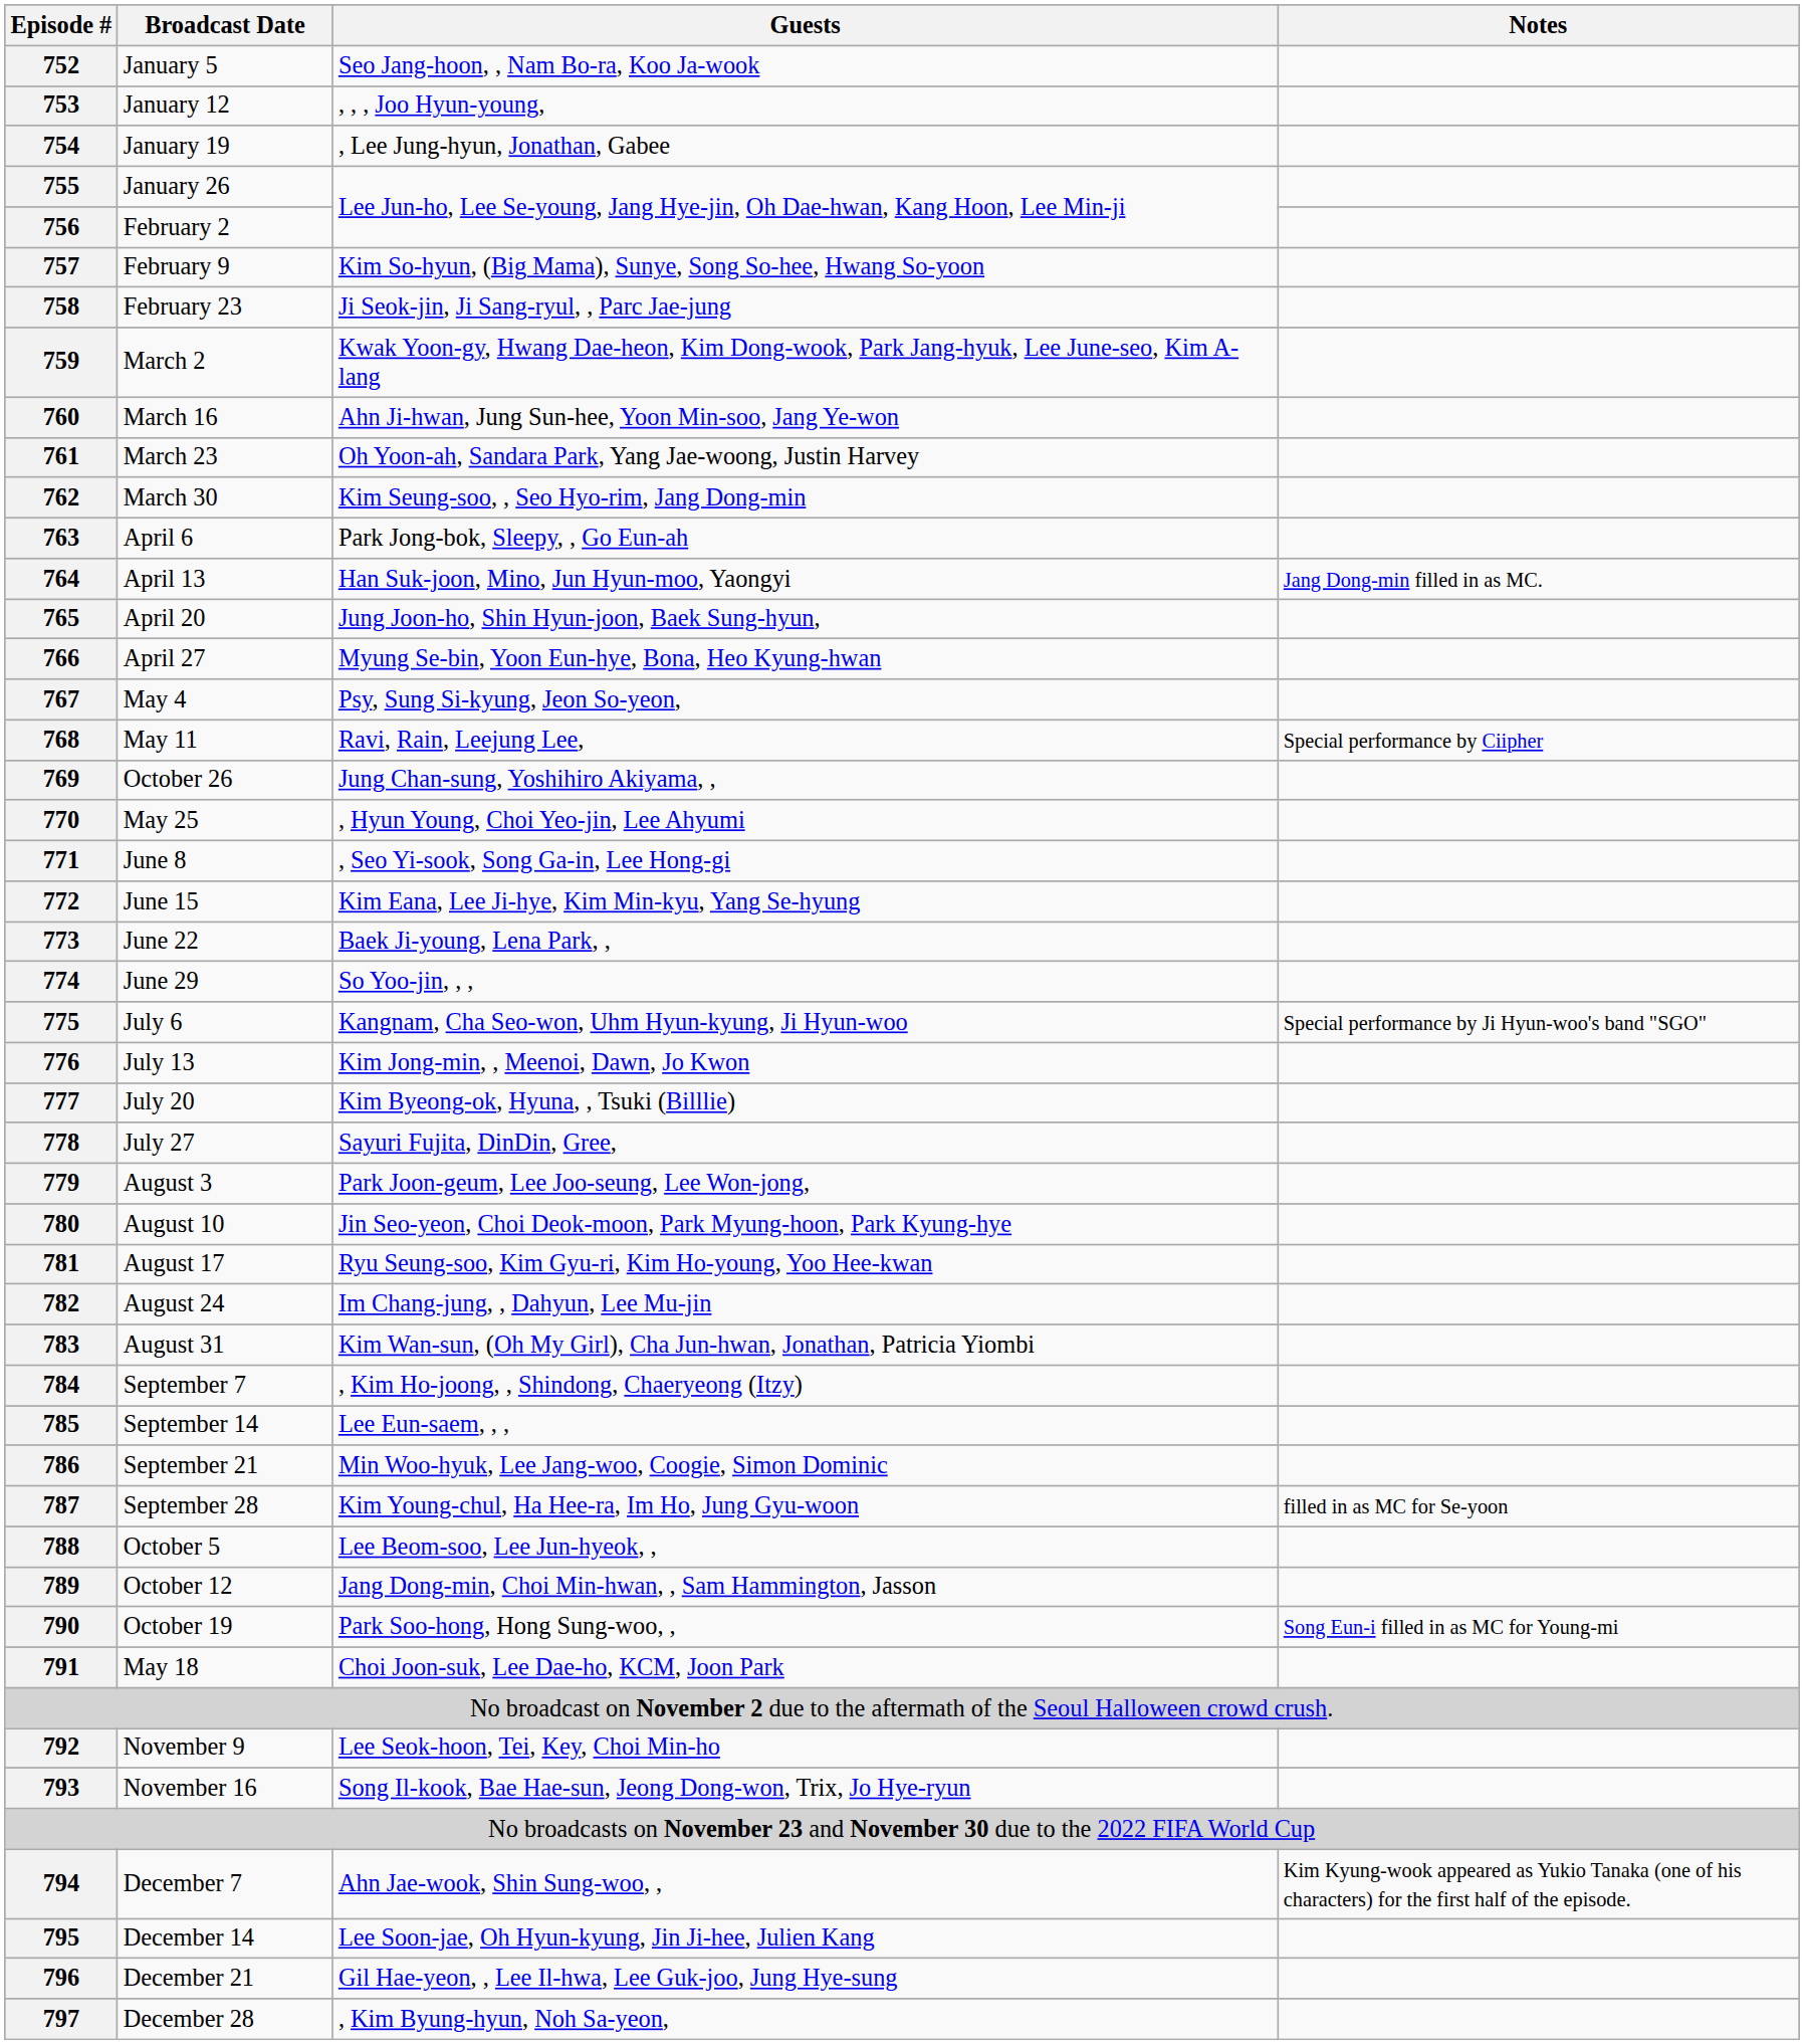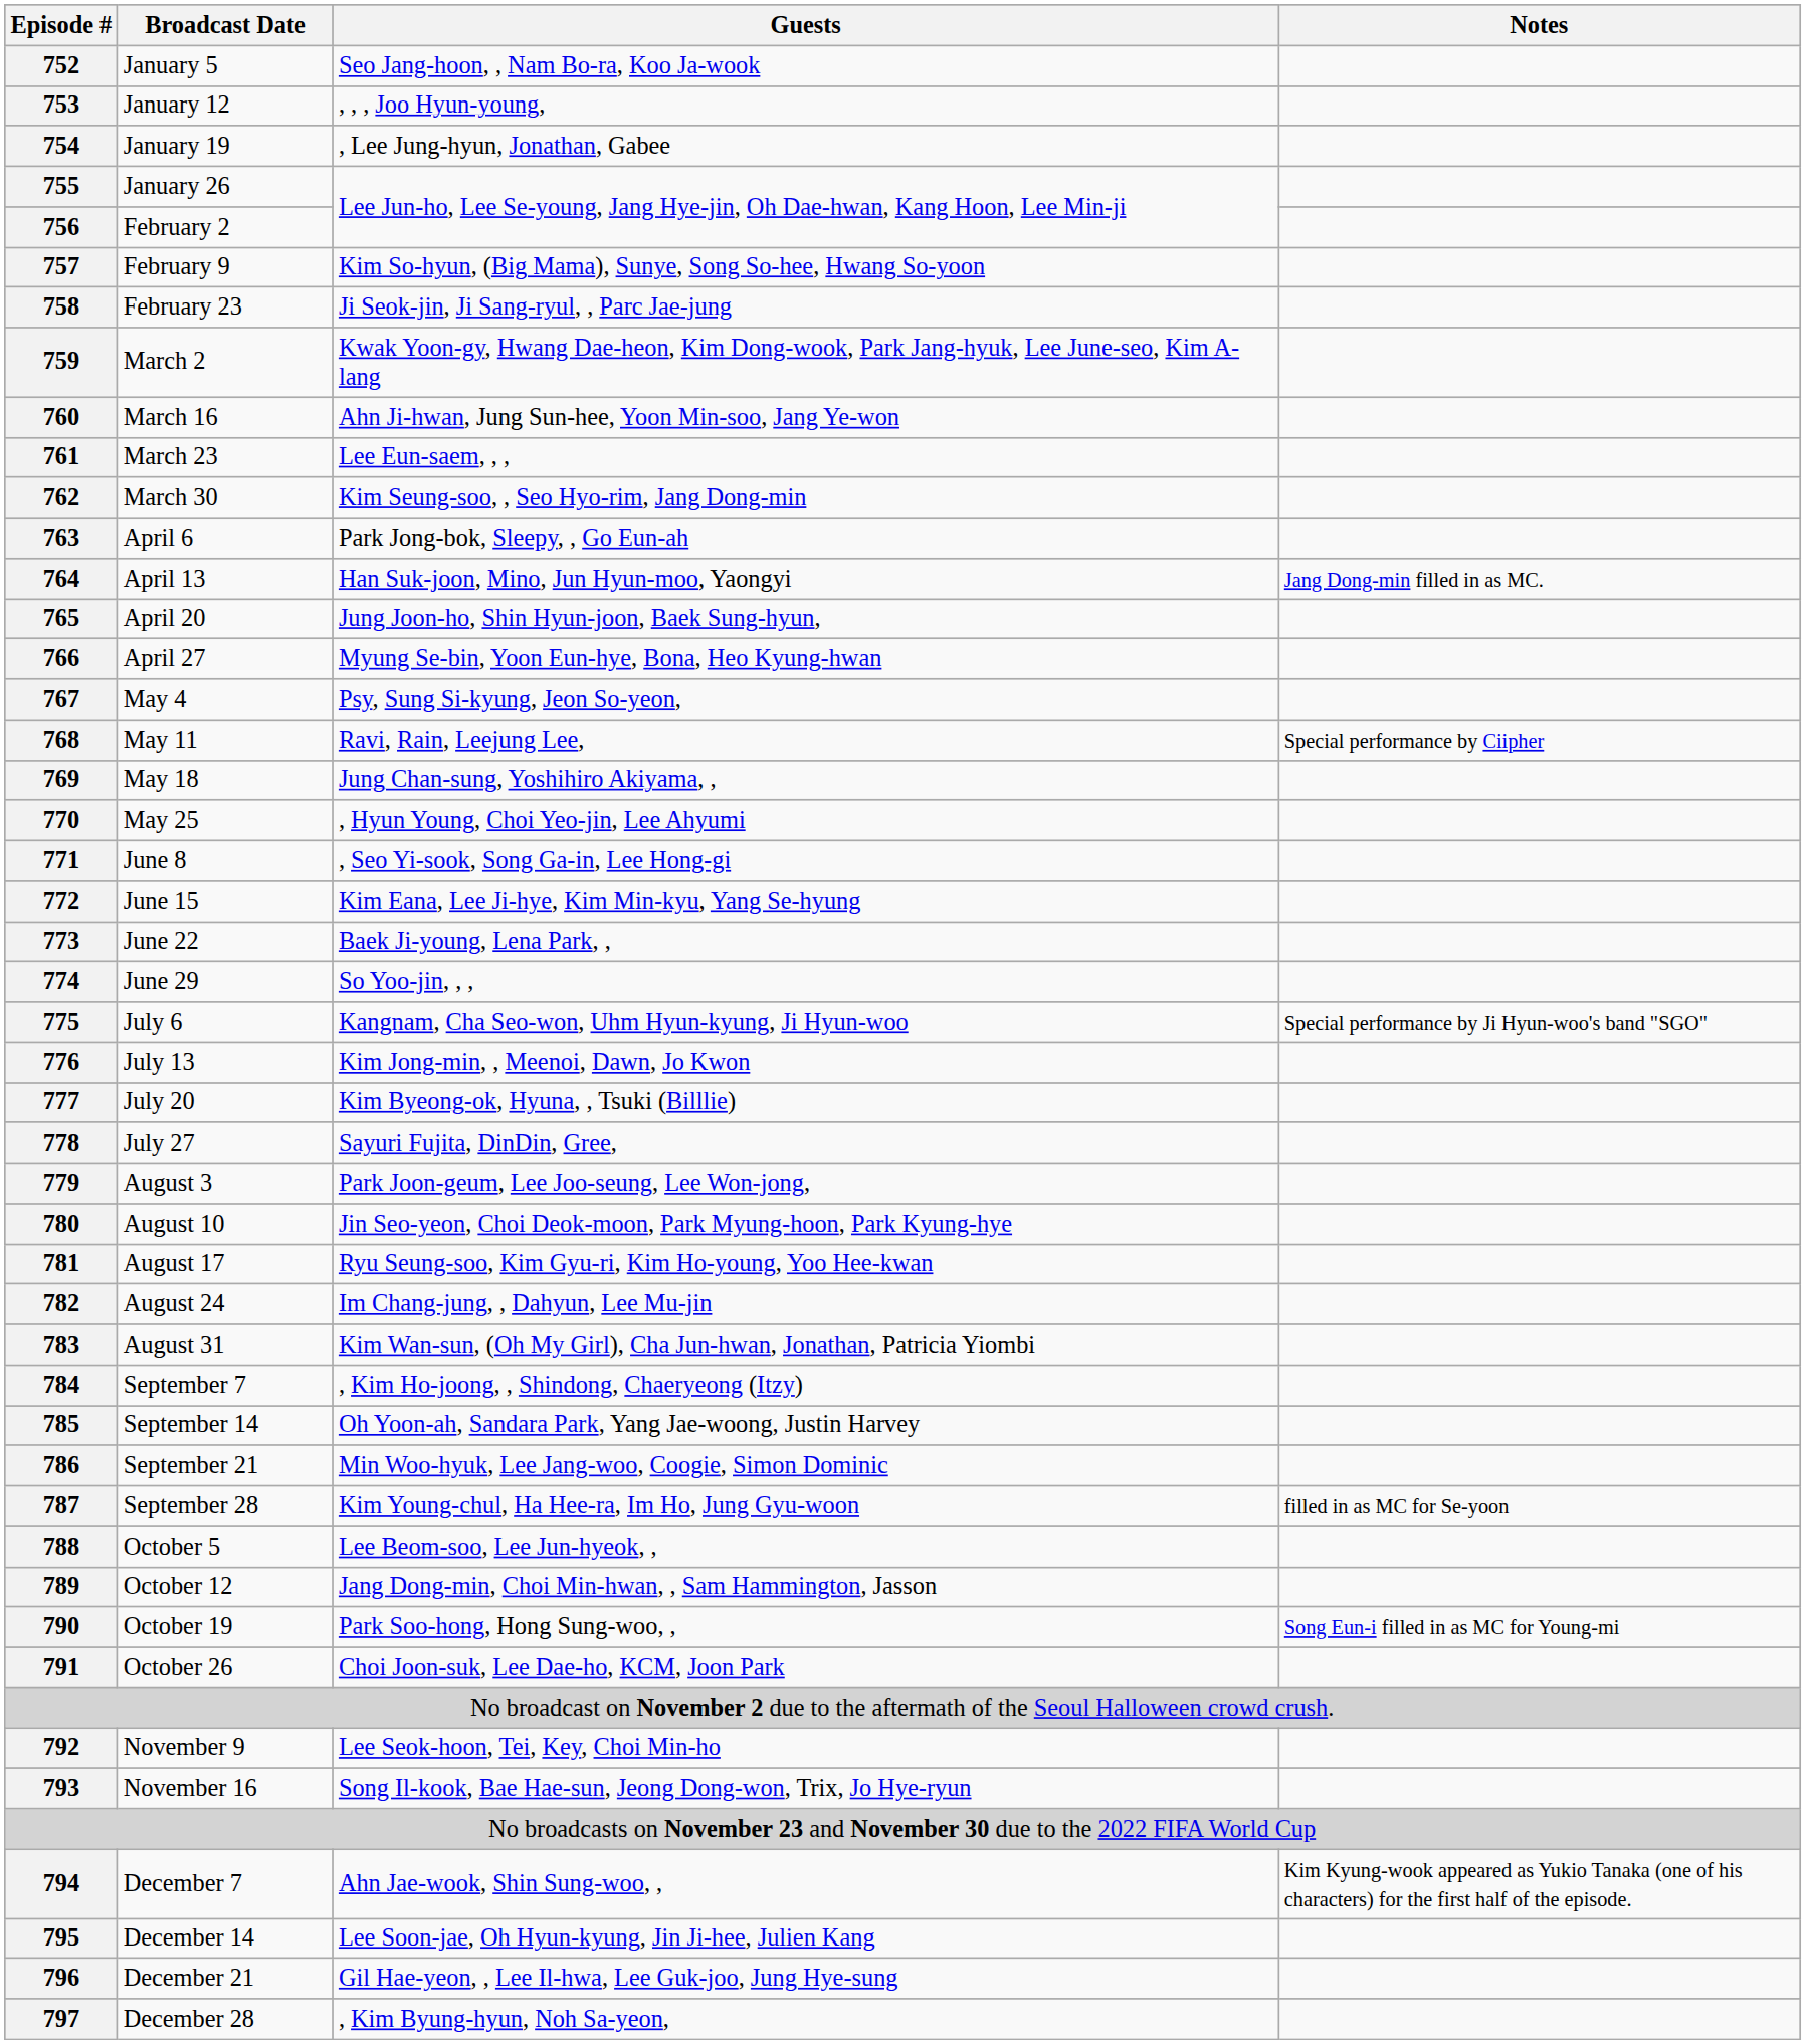761 | Guests: Oh Yoon-ah, Sandara Park, Yang Jae-woong, Justin Harvey -> Lee Eun-saem, , ,
769 | Broadcast Date: October 26 -> May 18
785 | Guests: Lee Eun-saem, , , -> Oh Yoon-ah, Sandara Park, Yang Jae-woong, Justin Harvey
791 | Broadcast Date: May 18 -> October 26
